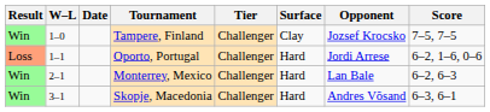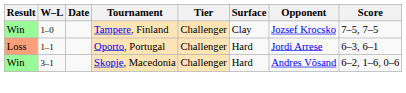Oporto, Portugal | Score: 6–2, 1–6, 0–6 -> 6–3, 6–1
- row: Win | 2–1 | Monterrey, Mexico | Challenger | Hard | Lan Bale | 6–2, 6–3
Skopje, Macedonia | Score: 6–3, 6–1 -> 6–2, 1–6, 0–6
